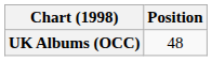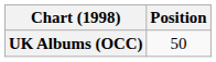UK Albums (OCC) | Position: 48 -> 50
